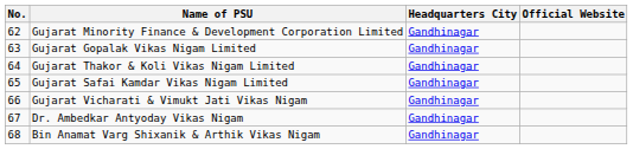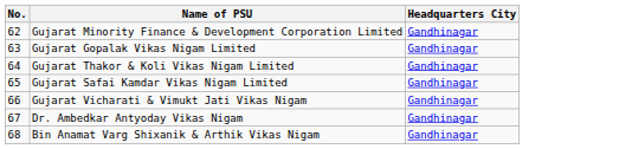- column: Official Website
